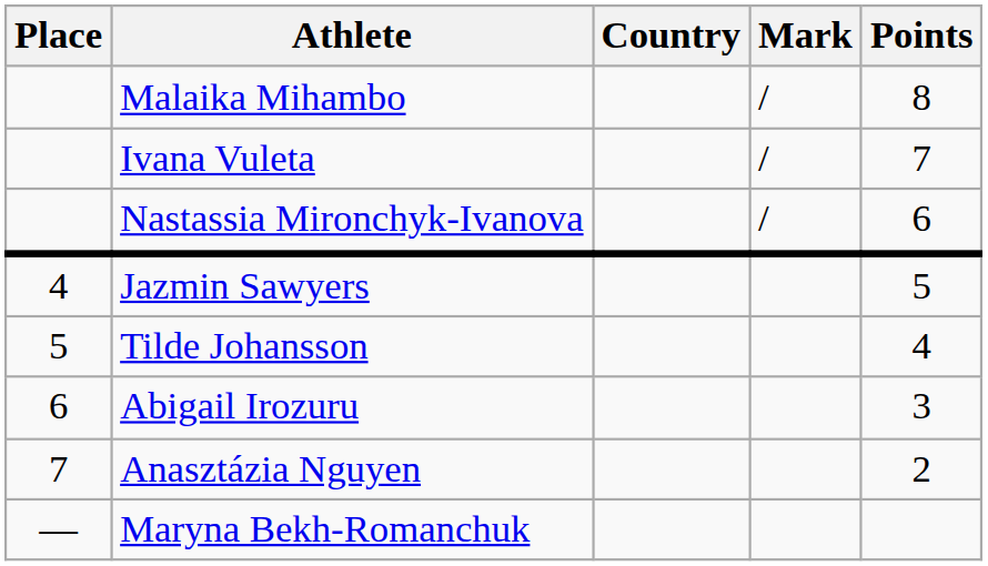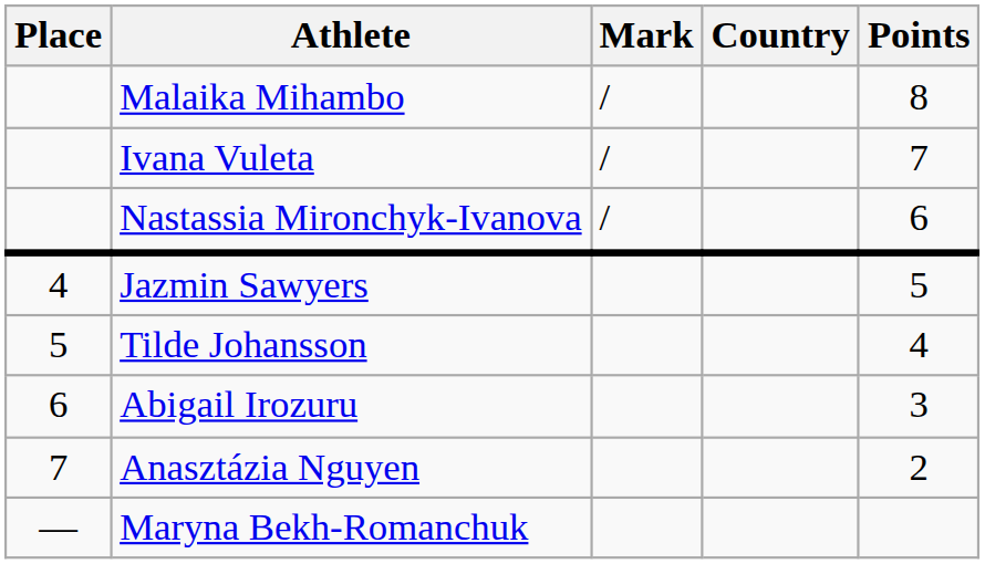columns swapped: Country <-> Mark
